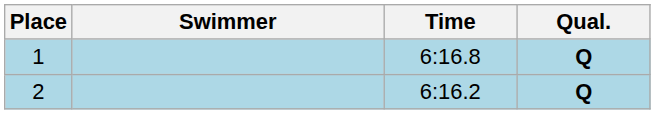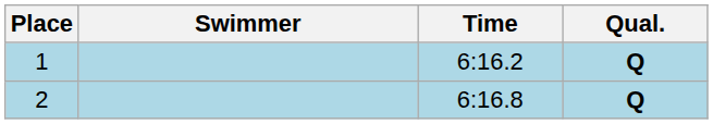1 | Time: 6:16.8 -> 6:16.2
2 | Time: 6:16.2 -> 6:16.8
